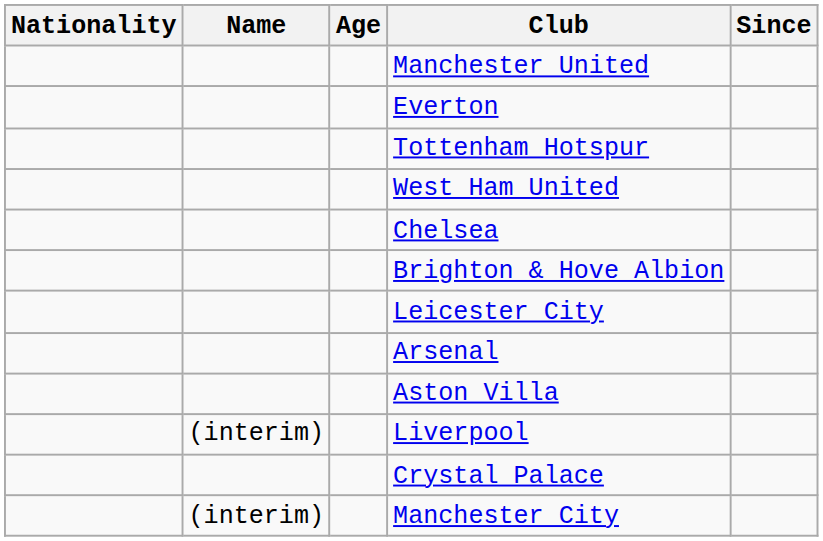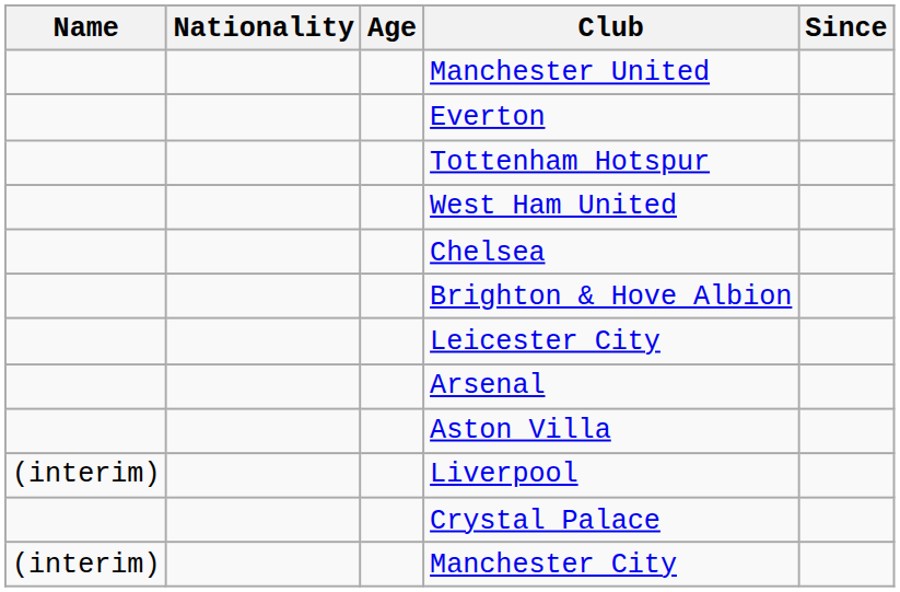columns swapped: Name <-> Nationality
